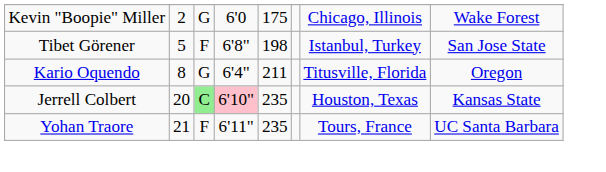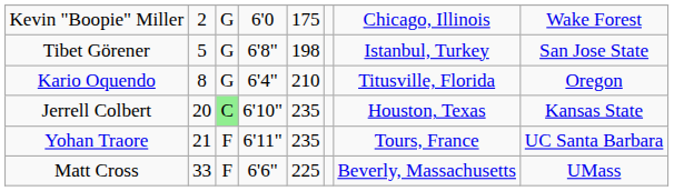Tibet Görener | column 3: F -> G
Kario Oquendo | column 5: 211 -> 210
Jerrell Colbert | column 4: pink background -> no background
+ row: Matt Cross | 33 | F | 6'6" | 225 | Beverly, Massachusetts | UMass
